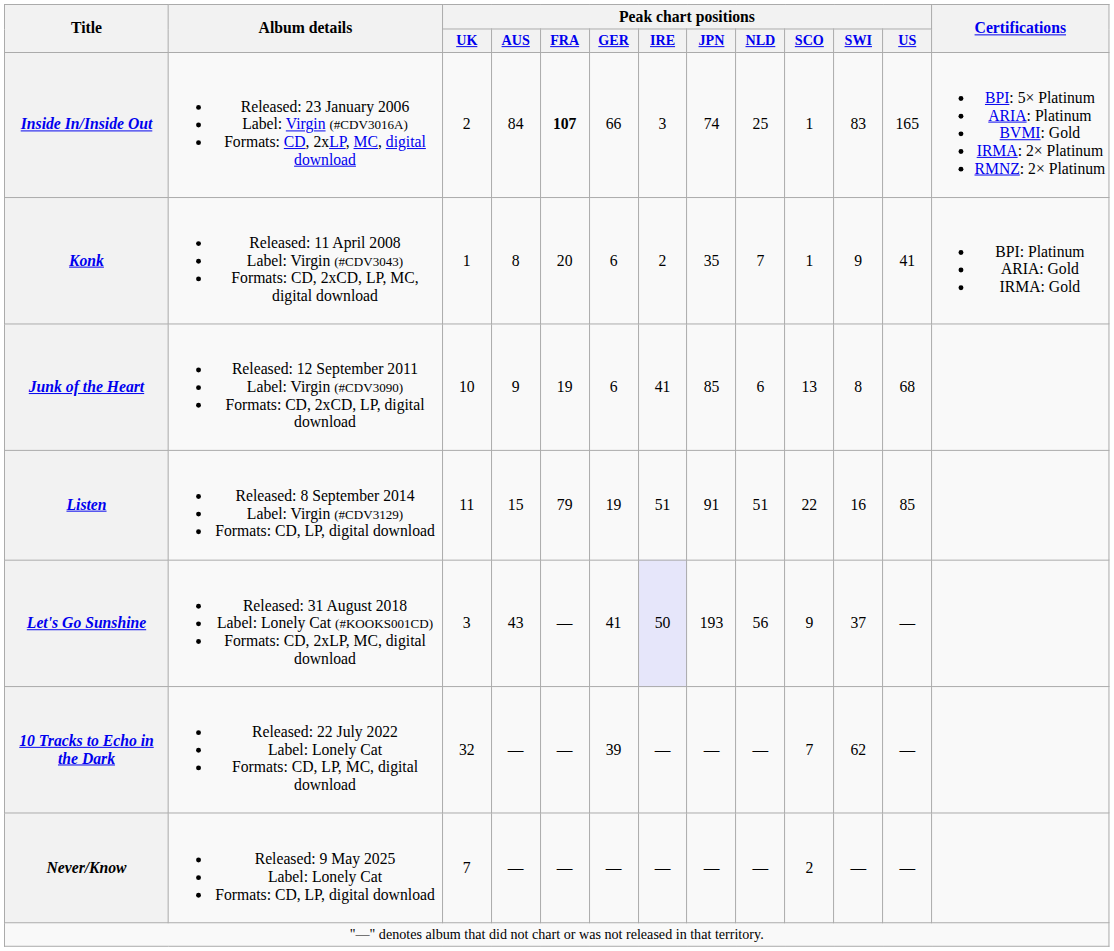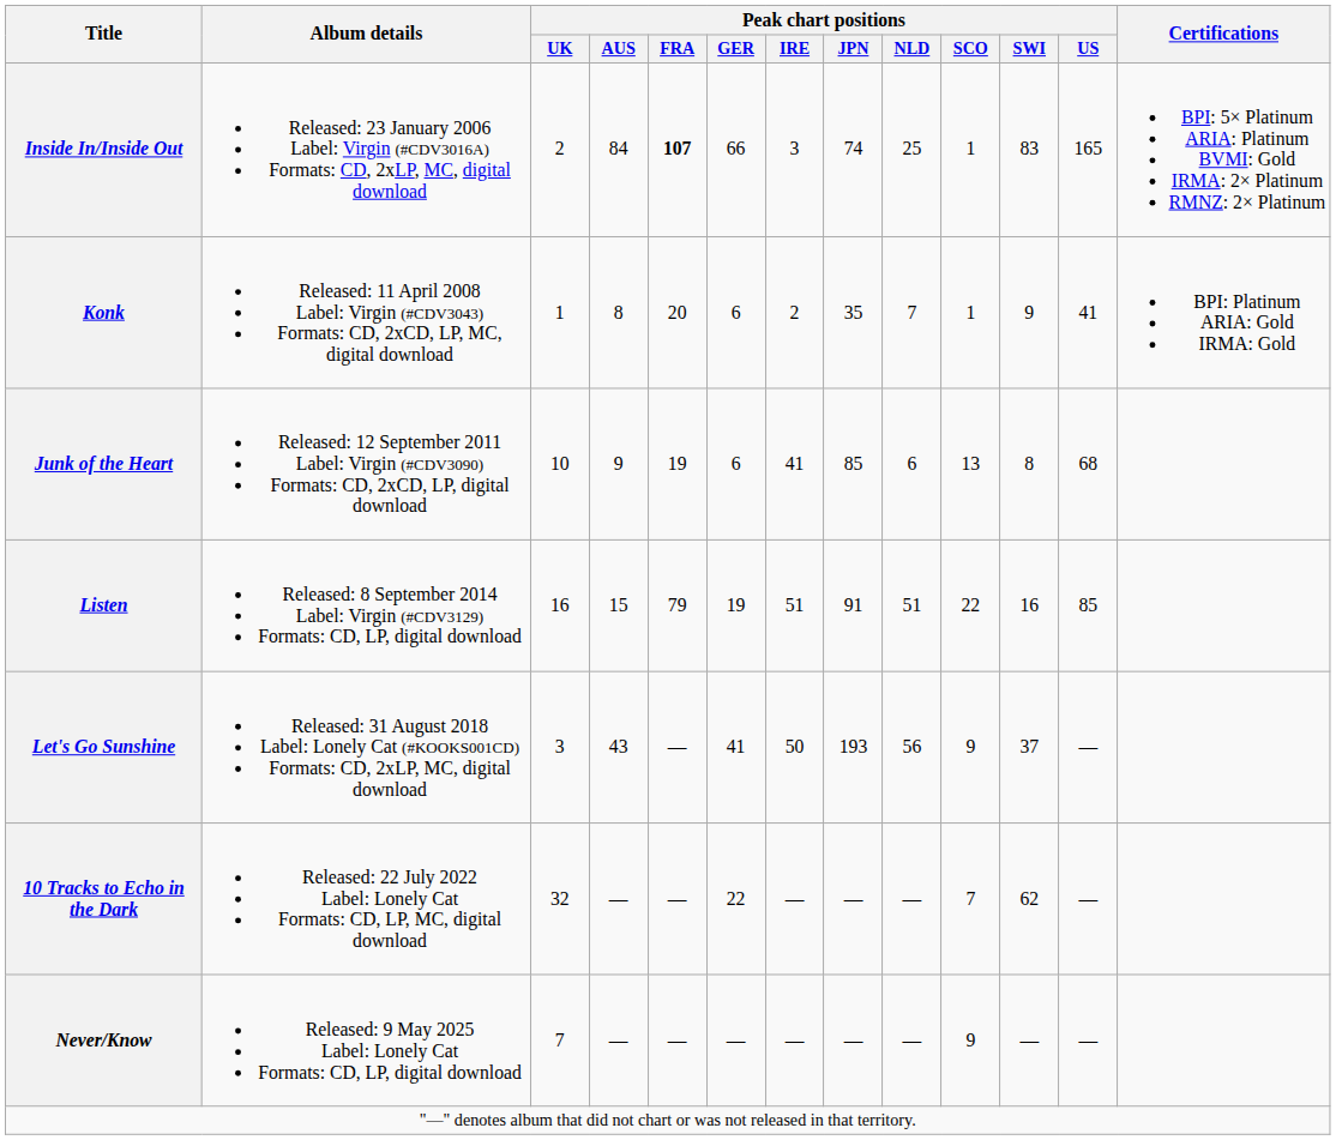Listen | Peak chart positions / UK: 11 -> 16
Let's Go Sunshine | Peak chart positions / IRE: lavender background -> no background
10 Tracks to Echo in the Dark | Peak chart positions / GER: 39 -> 22
Never/Know | Peak chart positions / SCO: 2 -> 9
